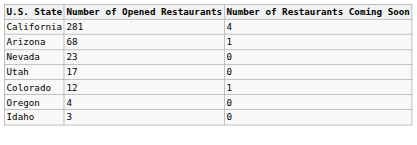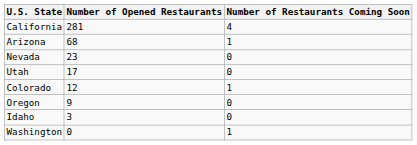Oregon | Number of Opened Restaurants: 4 -> 9
+ row: Washington | 0 | 1
